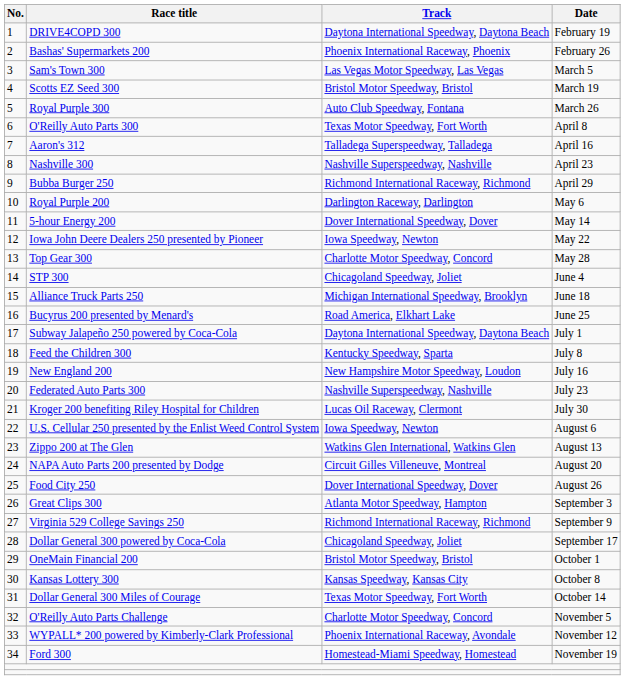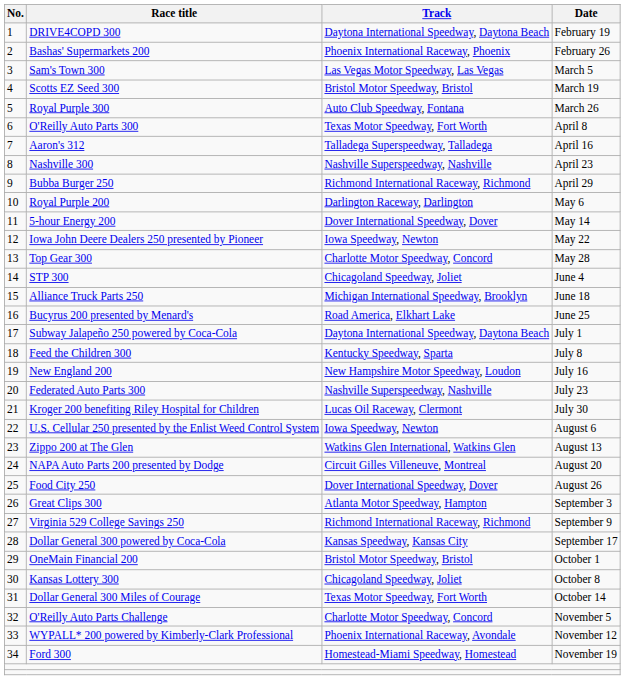Dollar General 300 powered by Coca-Cola | Track: Chicagoland Speedway, Joliet -> Kansas Speedway, Kansas City
Kansas Lottery 300 | Track: Kansas Speedway, Kansas City -> Chicagoland Speedway, Joliet
